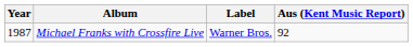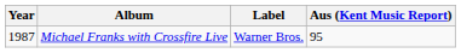Michael Franks with Crossfire Live | Aus (Kent Music Report): 92 -> 95
